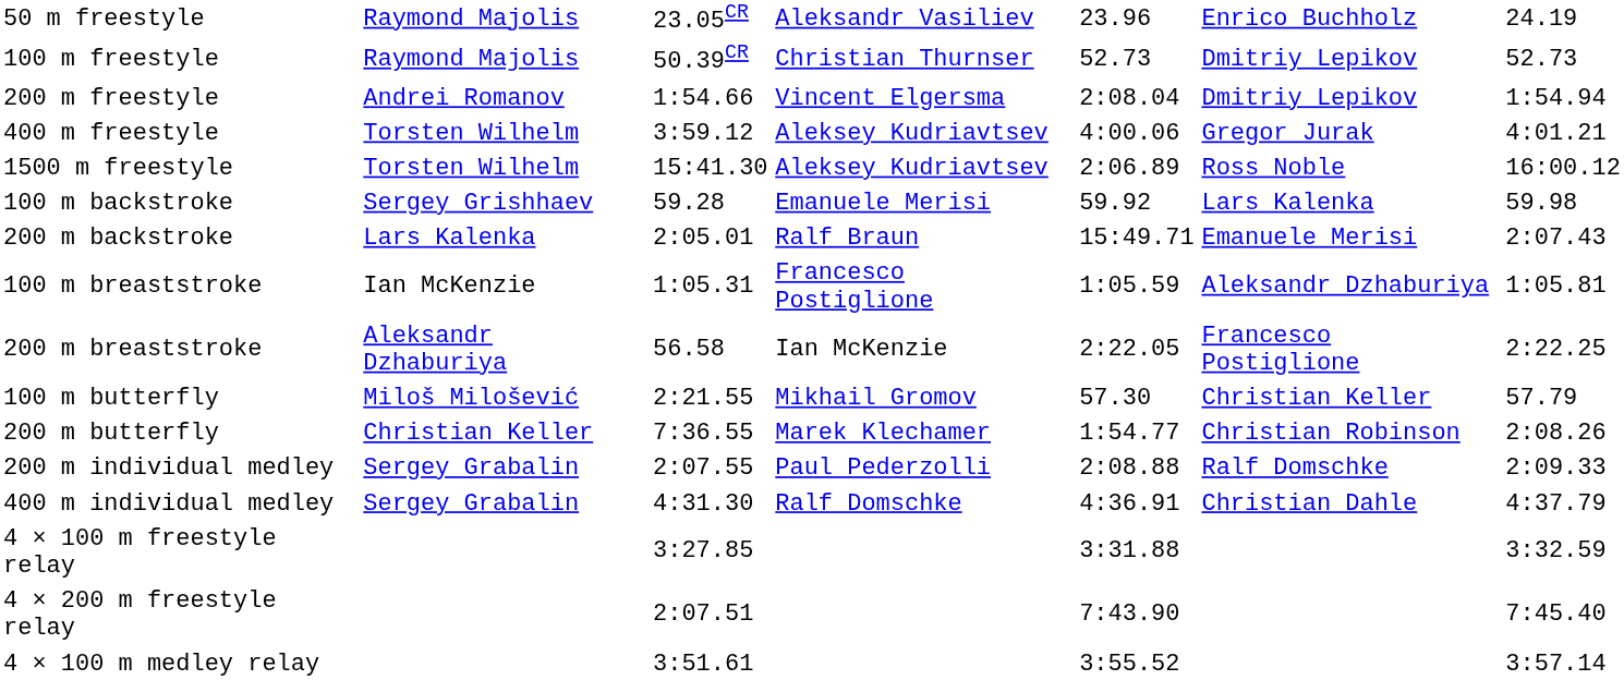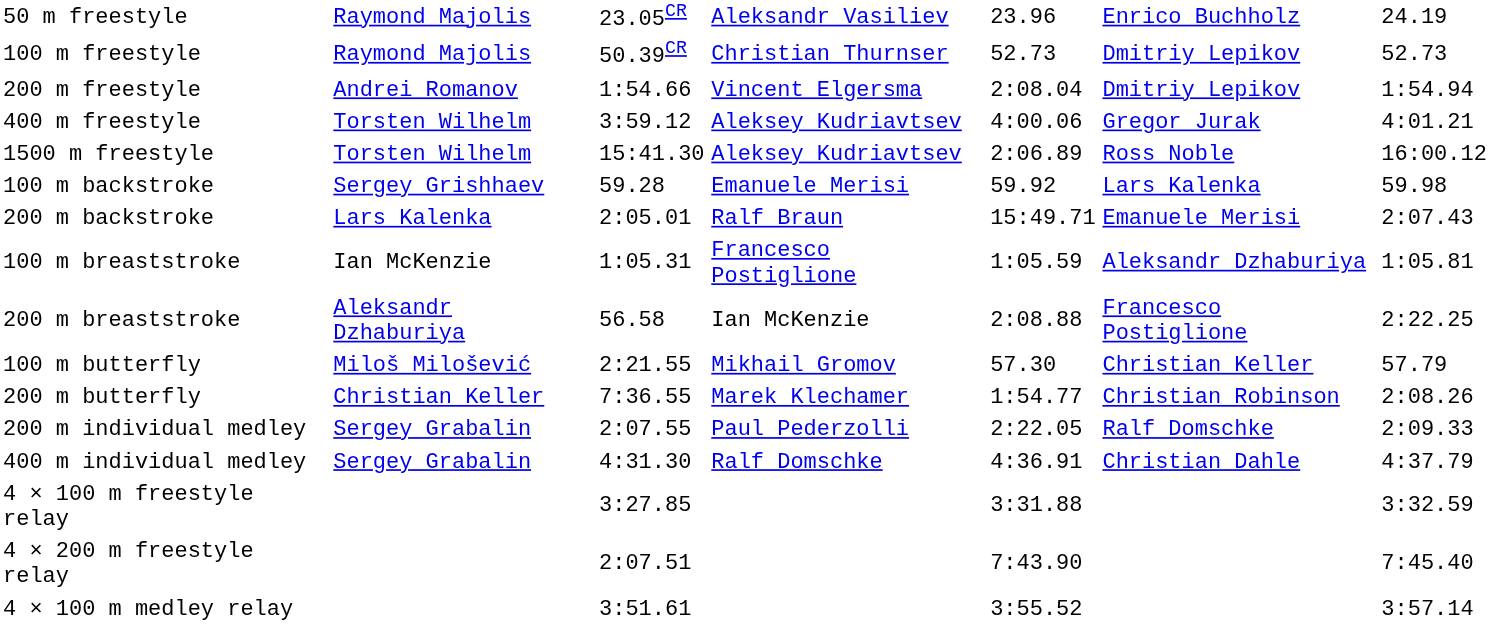200 m breaststroke | column 5: 2:22.05 -> 2:08.88
200 m individual medley | column 5: 2:08.88 -> 2:22.05
